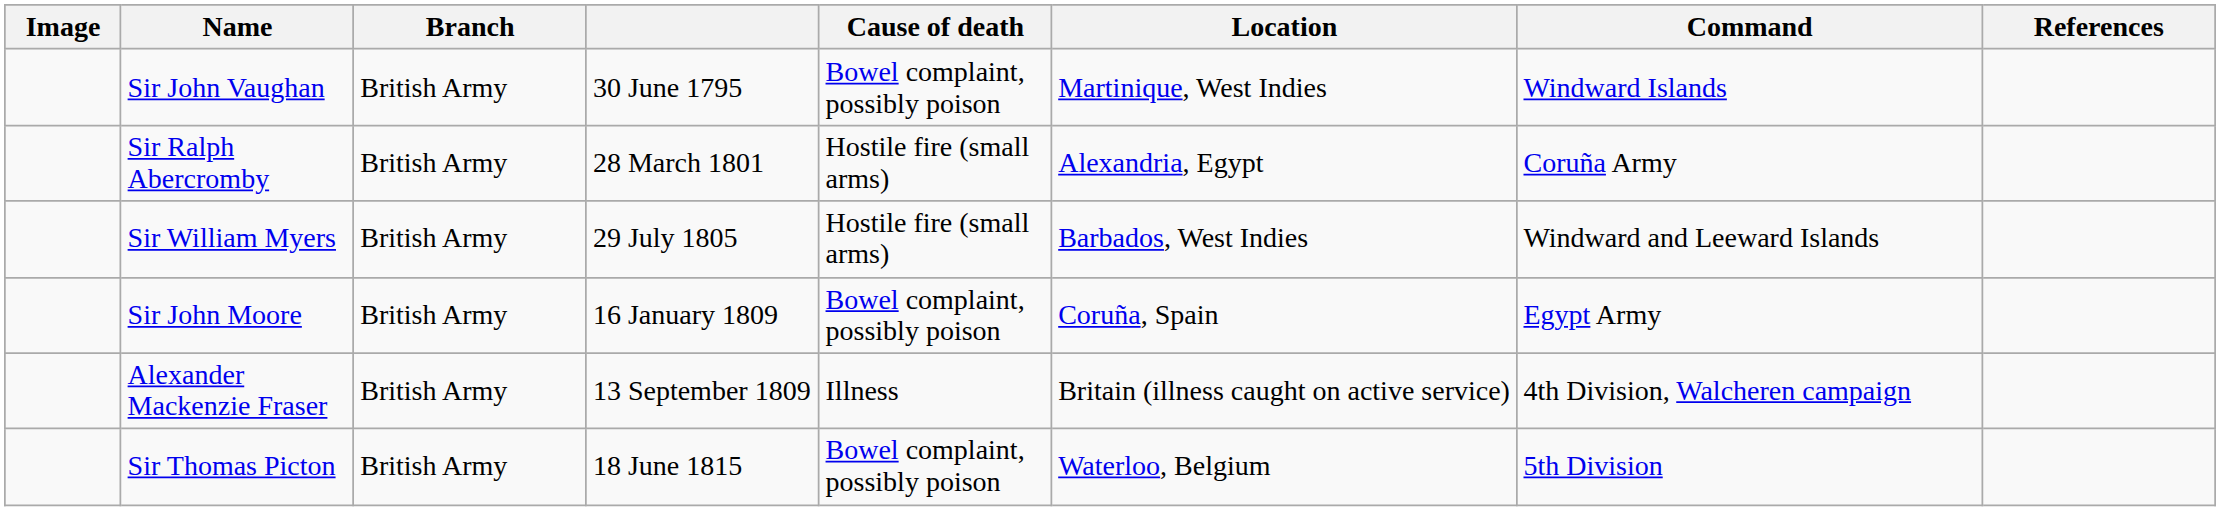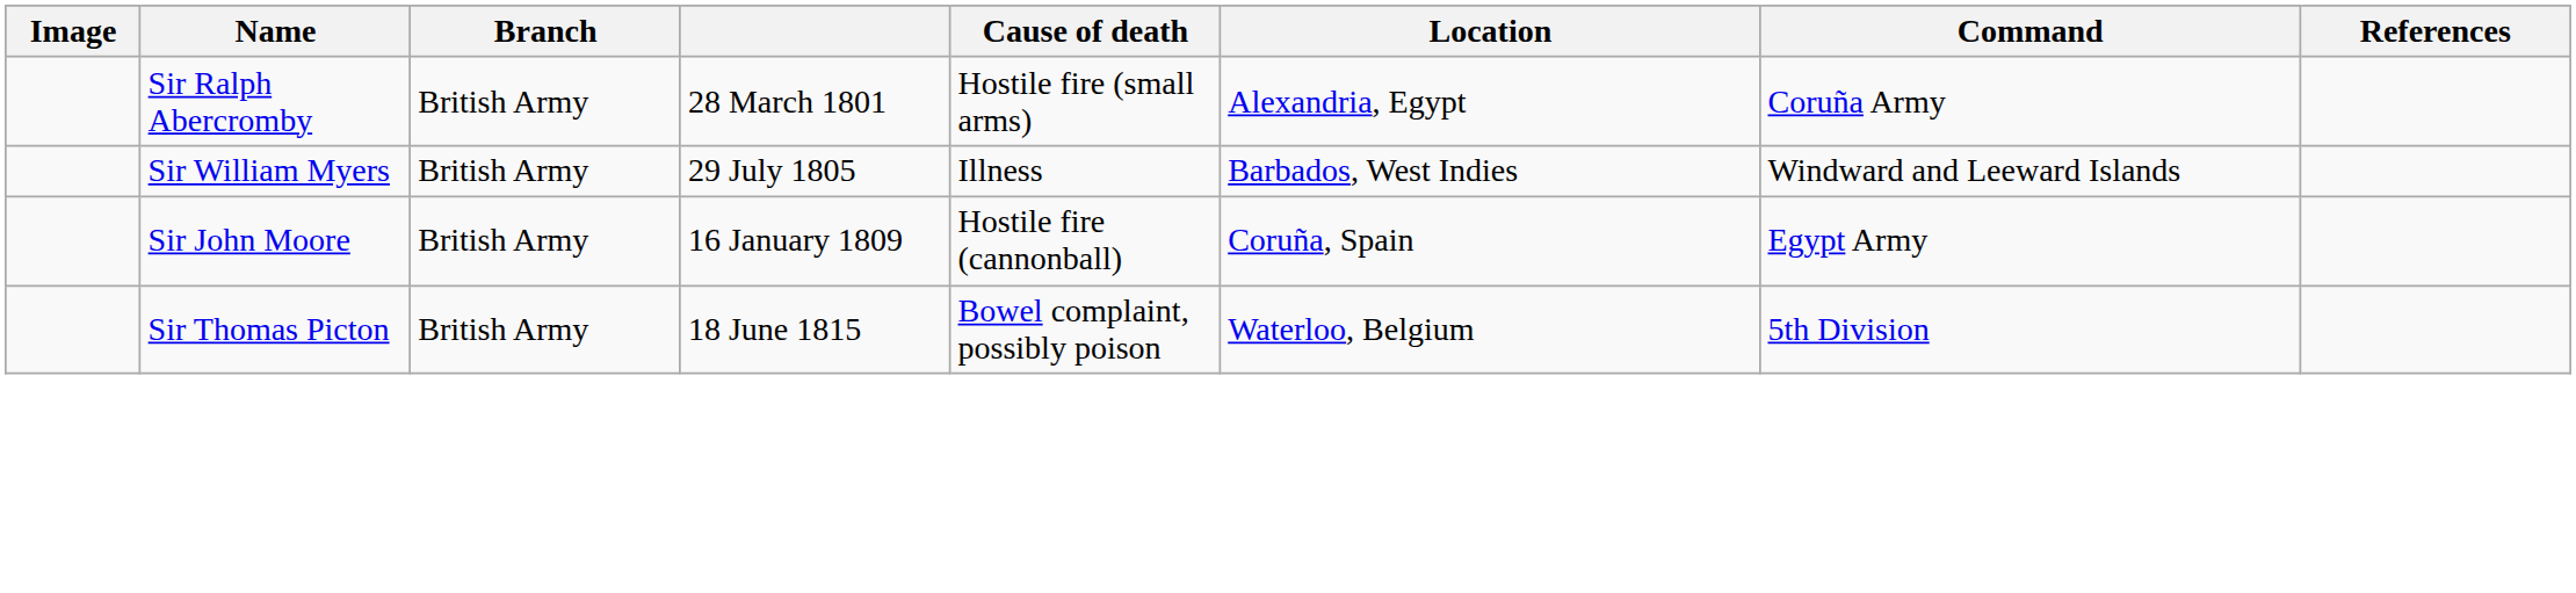- row: Sir John Vaughan | British Army | 30 June 1795 | Bowel complaint, possibly poison | Martinique, West Indies | Windward Islands
Sir William Myers | Cause of death: Hostile fire (small arms) -> Illness
Sir John Moore | Cause of death: Bowel complaint, possibly poison -> Hostile fire (cannonball)
- row: Alexander Mackenzie Fraser | British Army | 13 September 1809 | Illness | Britain (illness caught on active service) | 4th Division, Walcheren campaign
